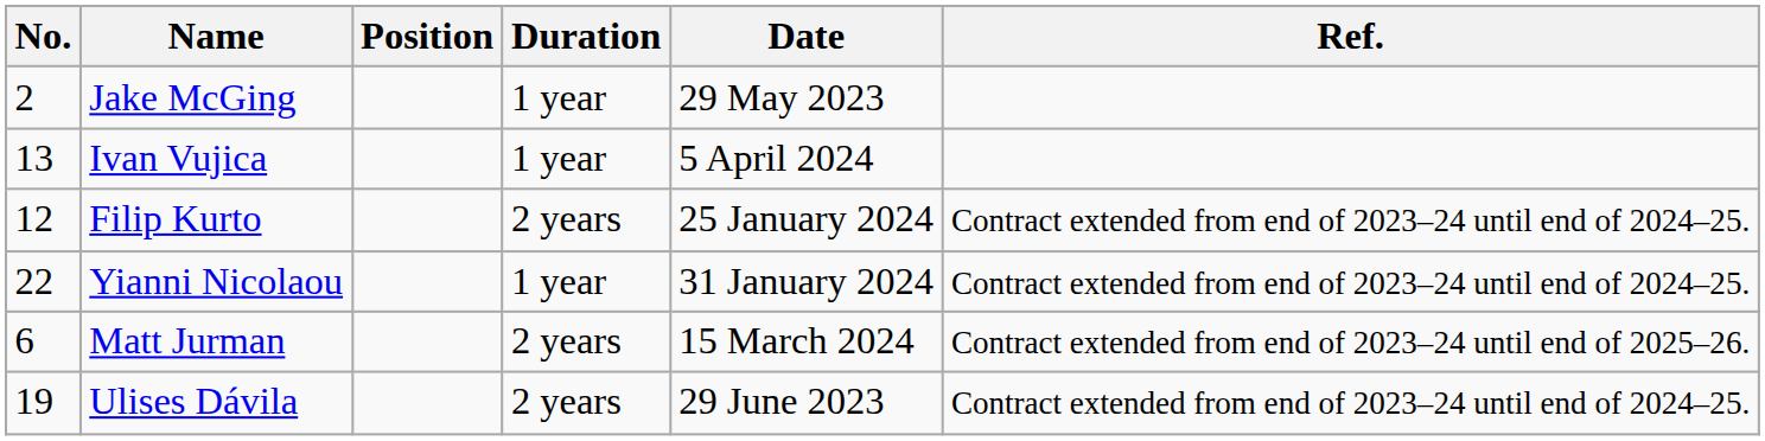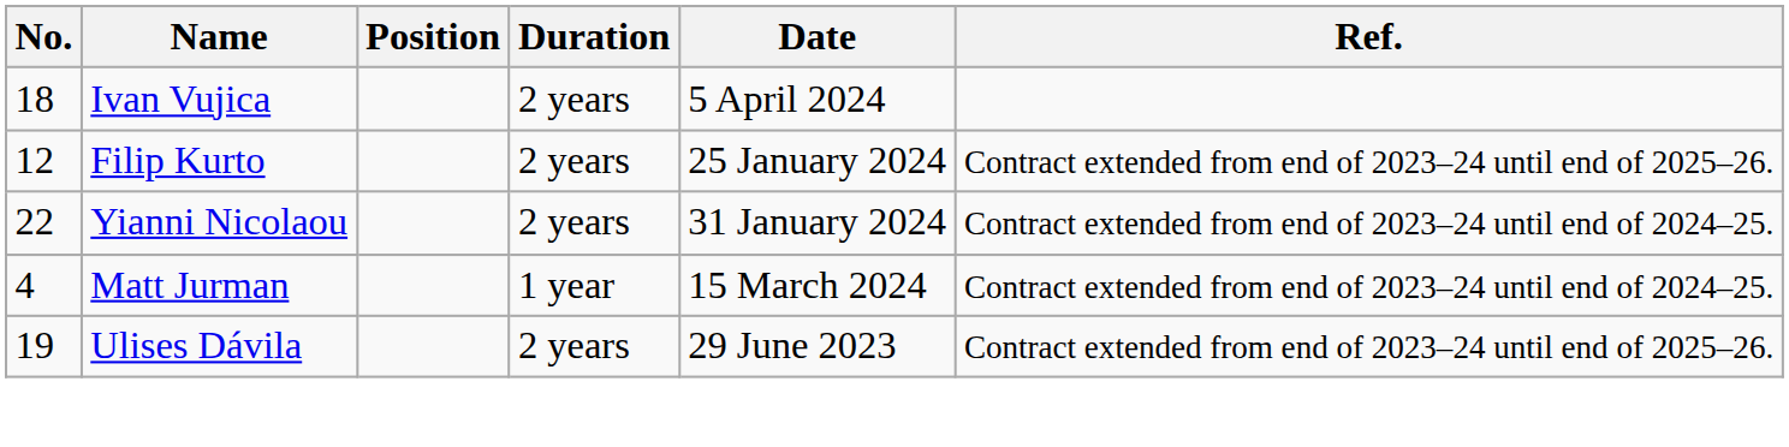- row: 2 | Jake McGing | 1 year | 29 May 2023
Ivan Vujica | No.: 13 -> 18
Ivan Vujica | Duration: 1 year -> 2 years
Filip Kurto | Ref.: Contract extended from end of 2023–24 until end of 2024–25. -> Contract extended from end of 2023–24 until end of 2025–26.
Yianni Nicolaou | Duration: 1 year -> 2 years
Matt Jurman | No.: 6 -> 4
Matt Jurman | Duration: 2 years -> 1 year
Matt Jurman | Ref.: Contract extended from end of 2023–24 until end of 2025–26. -> Contract extended from end of 2023–24 until end of 2024–25.
Ulises Dávila | Ref.: Contract extended from end of 2023–24 until end of 2024–25. -> Contract extended from end of 2023–24 until end of 2025–26.
